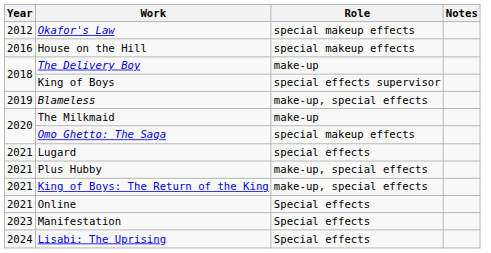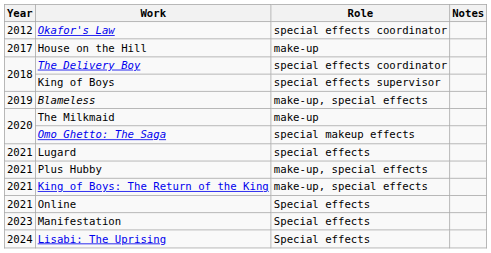Okafor's Law | Role: special makeup effects -> special effects coordinator
House on the Hill | Year: 2016 -> 2017
House on the Hill | Role: special makeup effects -> make-up
The Delivery Boy | Role: make-up -> special effects coordinator
